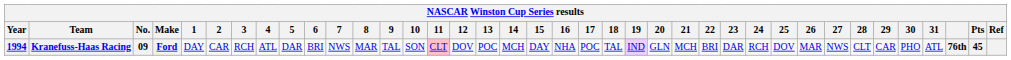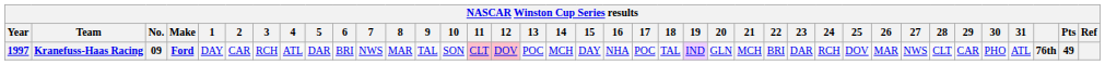Kranefuss-Haas Racing | Year: 1994 -> 1997
Kranefuss-Haas Racing | 12: no background -> pink background
Kranefuss-Haas Racing | Pts: 45 -> 49
